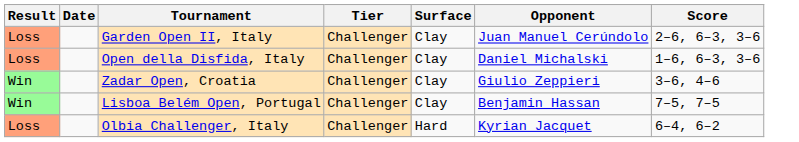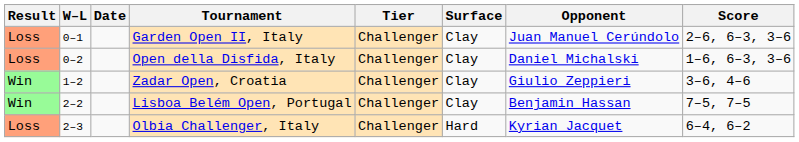+ column: W–L | 0–1 | 0–2 | 1–2 | 2–2 | 2–3
